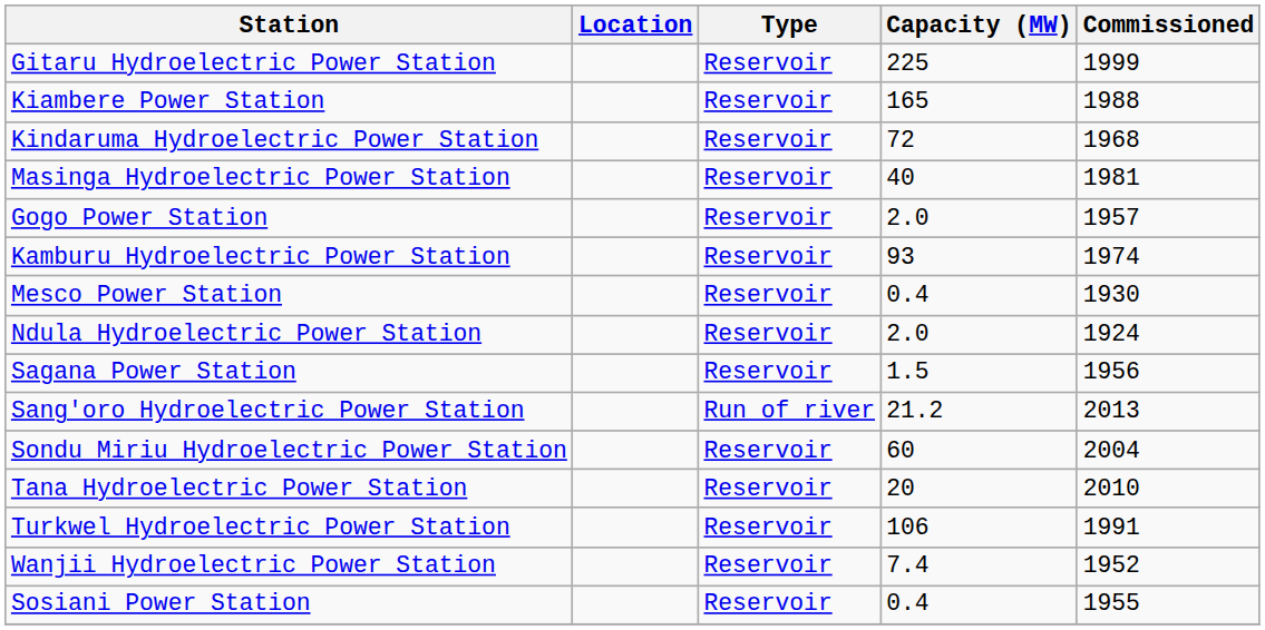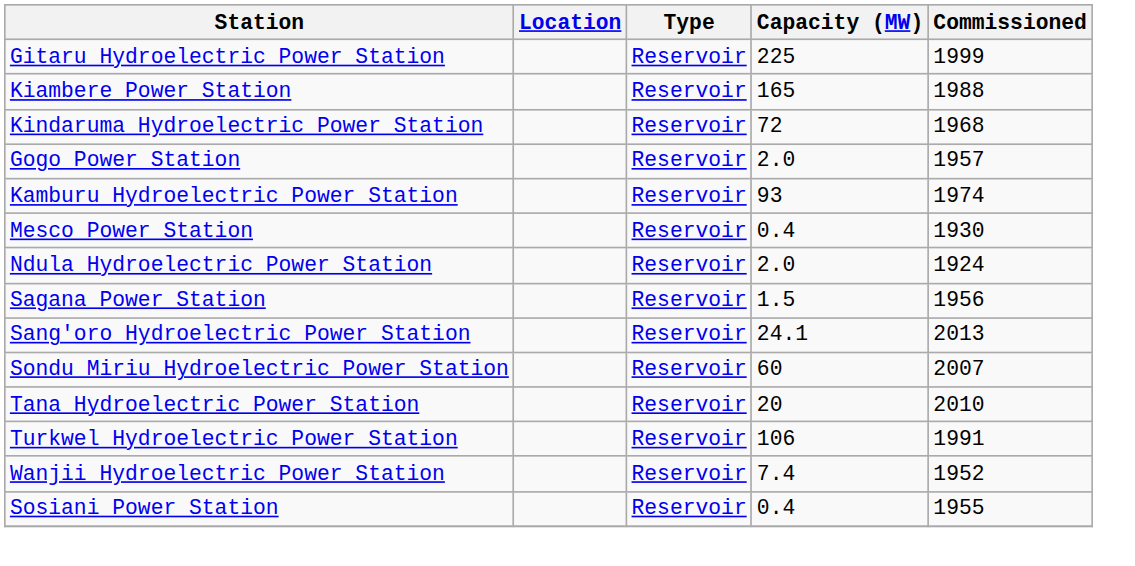- row: Masinga Hydroelectric Power Station | Reservoir | 40 | 1981
Sang'oro Hydroelectric Power Station | Type: Run of river -> Reservoir
Sang'oro Hydroelectric Power Station | Capacity (MW): 21.2 -> 24.1
Sondu Miriu Hydroelectric Power Station | Commissioned: 2004 -> 2007
